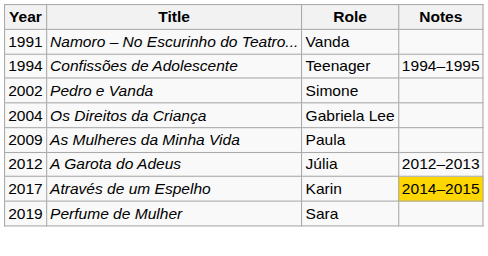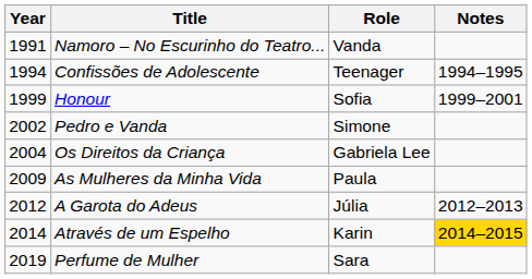+ row: 1999 | Honour | Sofia | 1999–2001
Através de um Espelho | Year: 2017 -> 2014
